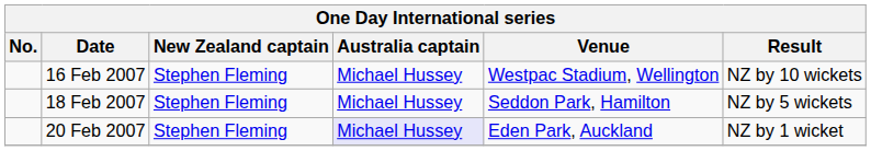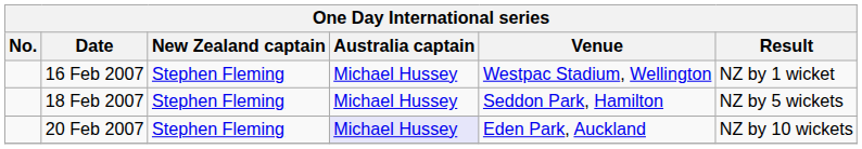16 Feb 2007 | Result: NZ by 10 wickets -> NZ by 1 wicket
20 Feb 2007 | Result: NZ by 1 wicket -> NZ by 10 wickets
